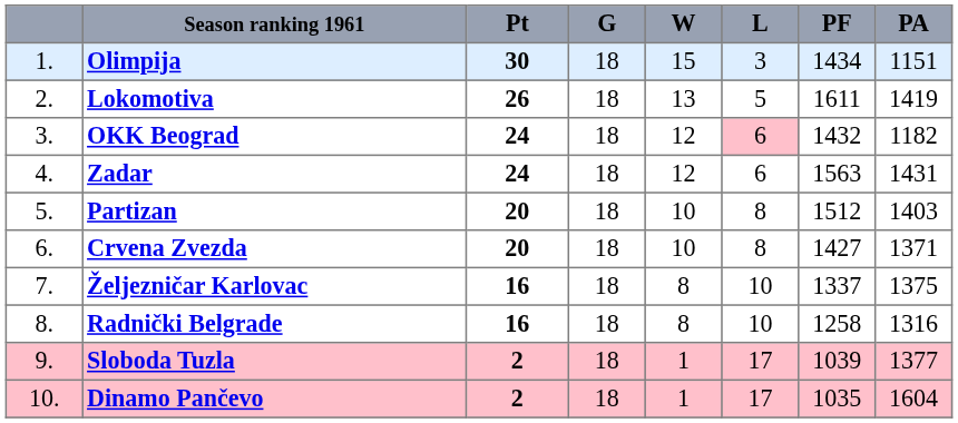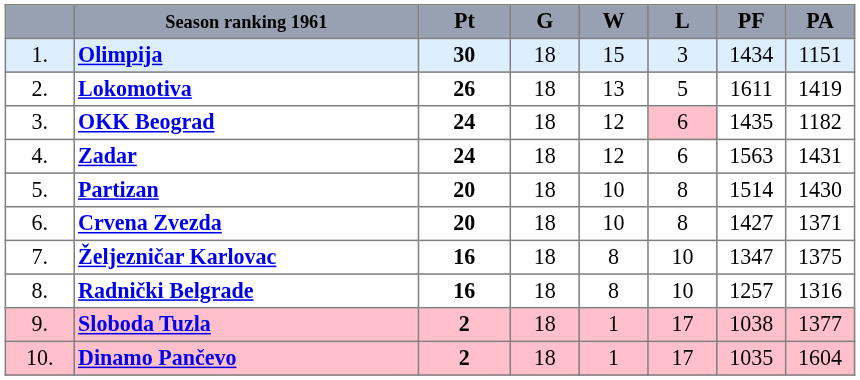OKK Beograd | PF: 1432 -> 1435
Partizan | PF: 1512 -> 1514
Partizan | PA: 1403 -> 1430
Željezničar Karlovac | PF: 1337 -> 1347
Radnički Belgrade | PF: 1258 -> 1257
Sloboda Tuzla | PF: 1039 -> 1038
